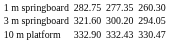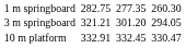3 m springboard | column 3: 321.60 -> 321.21
3 m springboard | column 5: 300.20 -> 301.20
10 m platform | column 3: 332.90 -> 332.91
10 m platform | column 5: 332.43 -> 332.45
